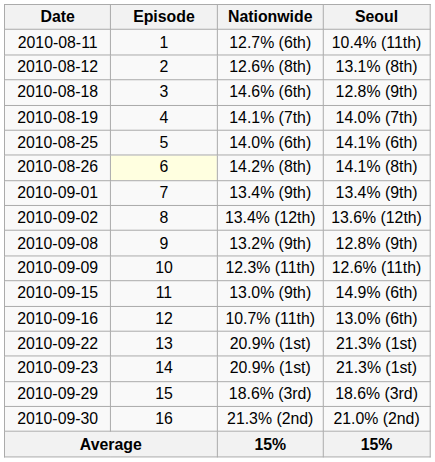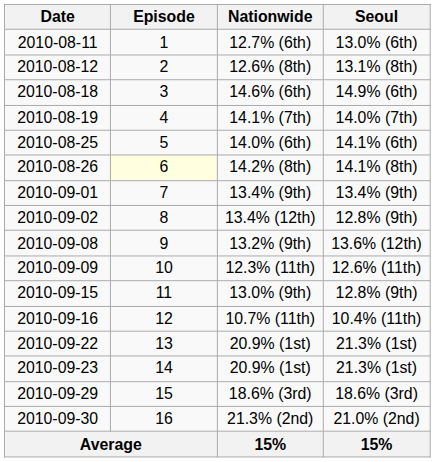12.7% (6th) | Seoul: 10.4% (11th) -> 13.0% (6th)
14.6% (6th) | Seoul: 12.8% (9th) -> 14.9% (6th)
13.4% (12th) | Seoul: 13.6% (12th) -> 12.8% (9th)
13.2% (9th) | Seoul: 12.8% (9th) -> 13.6% (12th)
13.0% (9th) | Seoul: 14.9% (6th) -> 12.8% (9th)
10.7% (11th) | Seoul: 13.0% (6th) -> 10.4% (11th)
